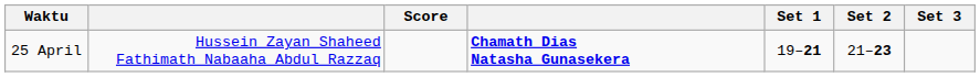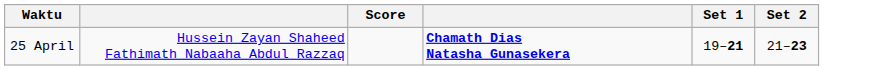- column: Set 3
